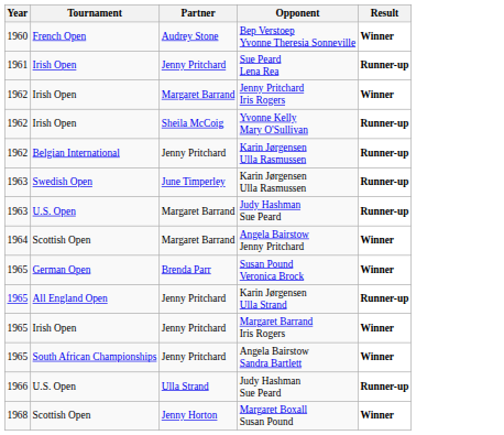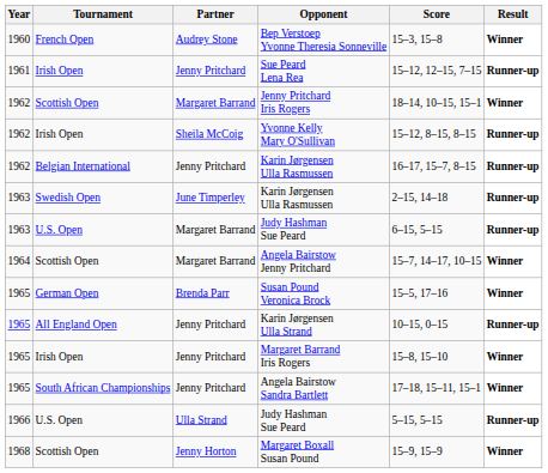+ column: Score | 15–3, 15–8 | 15–12, 12–15, 7–15 | 18–14, 10–15, 15–1 | 15–12, 8–15, 8–15 | 16–17, 15–7, 8–15 | 2–15, 14–18 | 6–15, 5–15 | 15–7, 14–17, 10–15 | 15–5, 17–16 | 10–15, 0–15 | 15–8, 15–10 | 17–18, 15–11, 15–1 | 5–15, 5–15 | 15–9, 15–9
Jenny Pritchard Iris Rogers | Tournament: Irish Open -> Scottish Open
